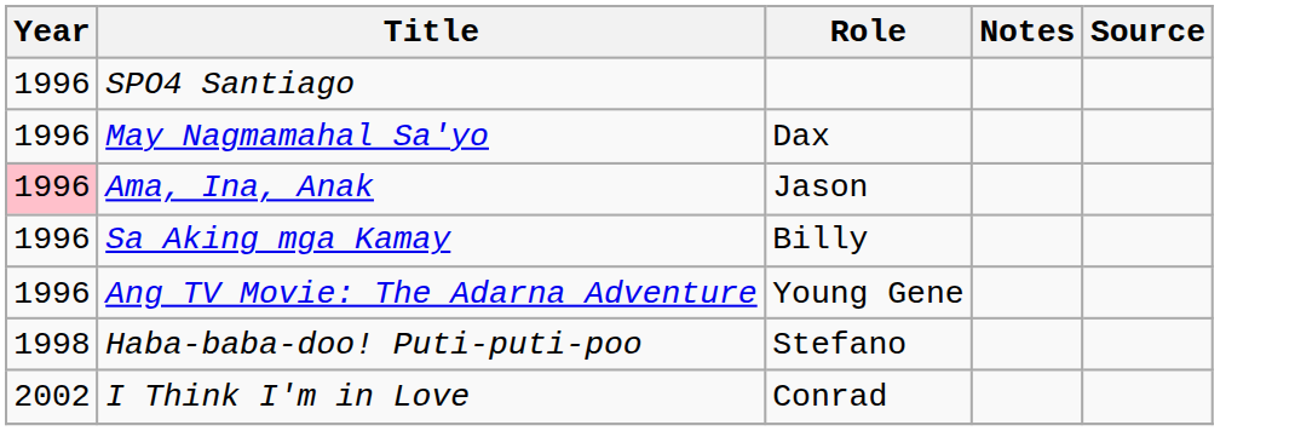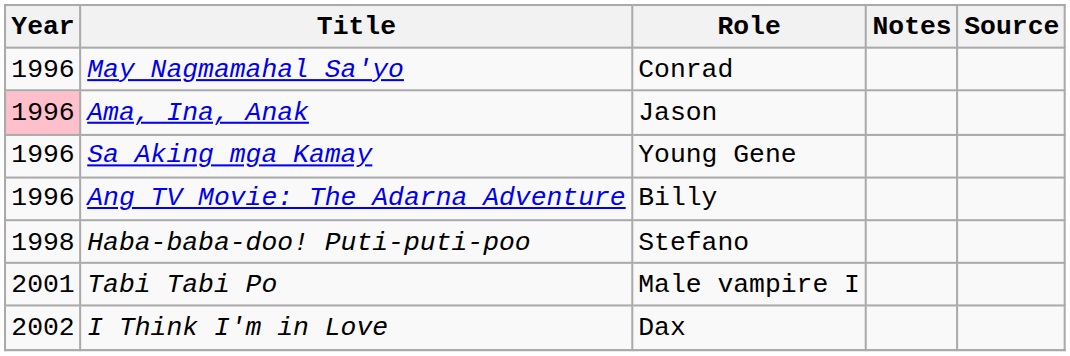- row: 1996 | SPO4 Santiago
May Nagmamahal Sa'yo | Role: Dax -> Conrad
Sa Aking mga Kamay | Role: Billy -> Young Gene
Ang TV Movie: The Adarna Adventure | Role: Young Gene -> Billy
+ row: 2001 | Tabi Tabi Po | Male vampire I
I Think I'm in Love | Role: Conrad -> Dax
